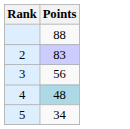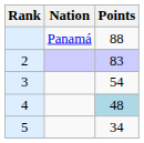+ column: Nation | Panamá
3 | Points: 56 -> 54
